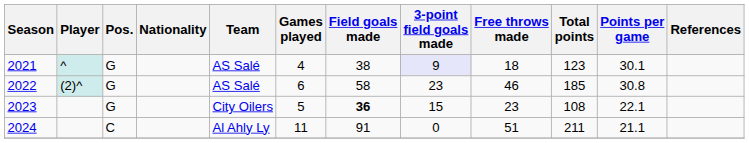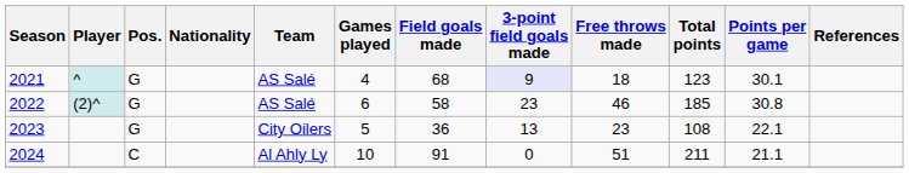2021 | Field goals made: 38 -> 68
2023 | Field goals made: bold -> normal
2023 | 3-point field goals made: 15 -> 13
2024 | Games played: 11 -> 10
